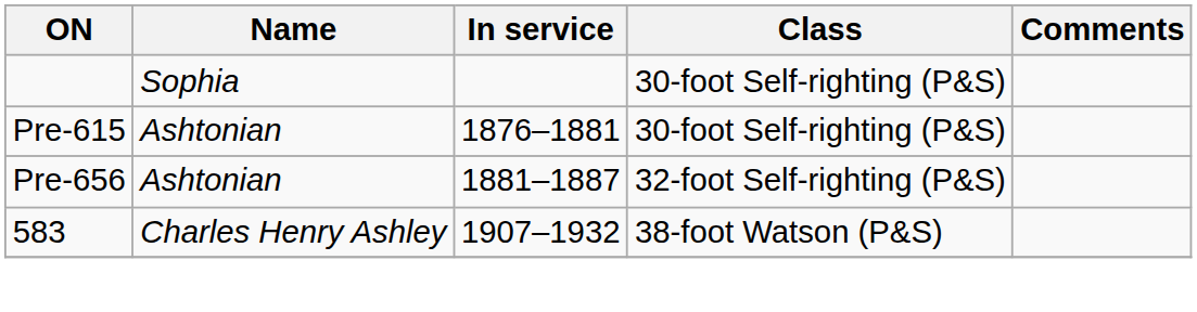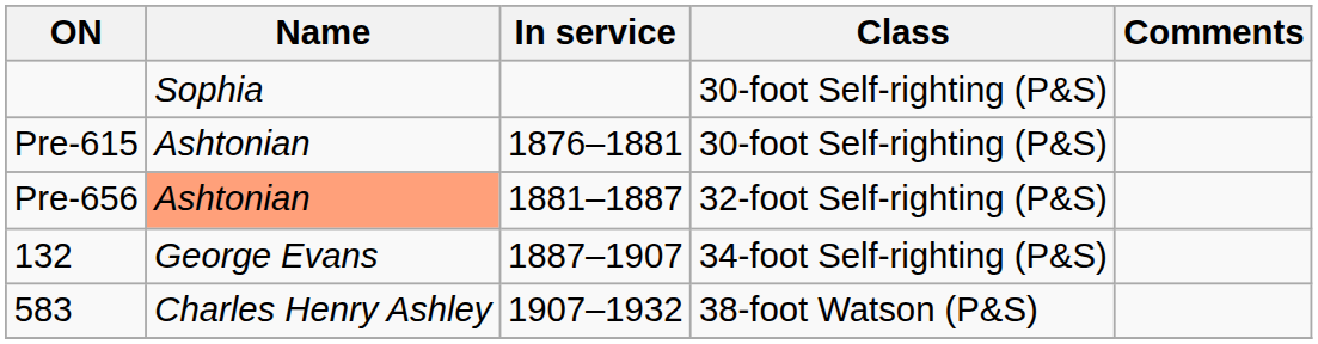Pre-656 | Name: no background -> lightsalmon background
+ row: 132 | George Evans | 1887–1907 | 34-foot Self-righting (P&S)
